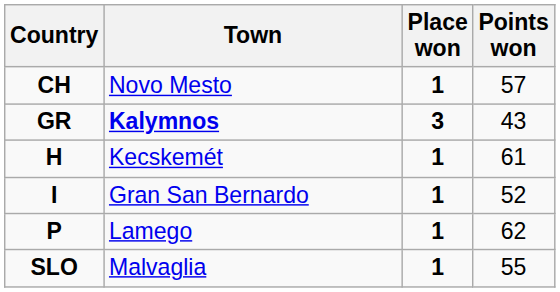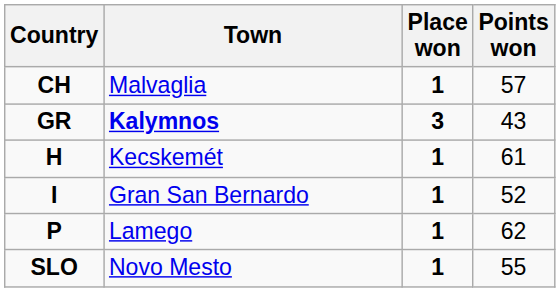CH | Town: Novo Mesto -> Malvaglia
SLO | Town: Malvaglia -> Novo Mesto
